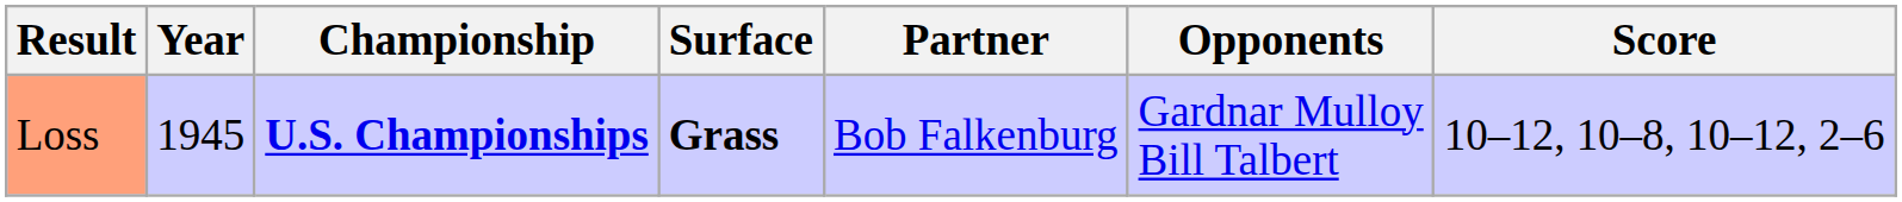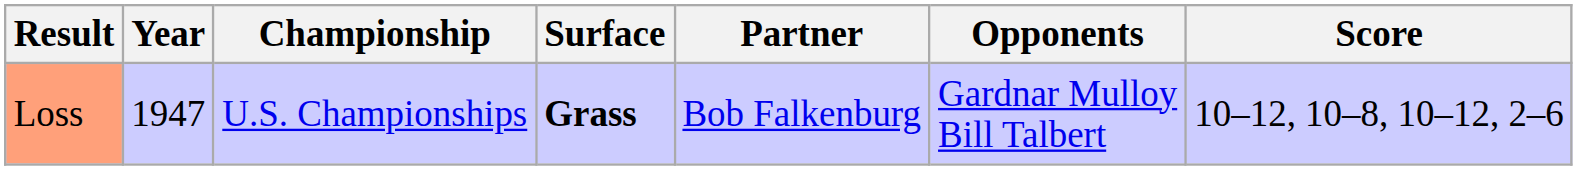Loss | Year: 1945 -> 1947
Loss | Championship: bold -> normal
